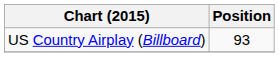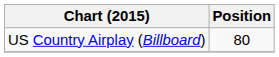US Country Airplay (Billboard) | Position: 93 -> 80
